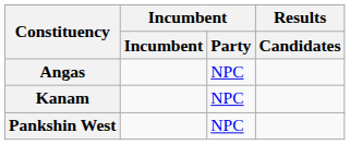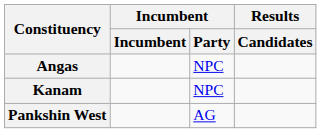Pankshin West | Incumbent / Party: NPC -> AG
